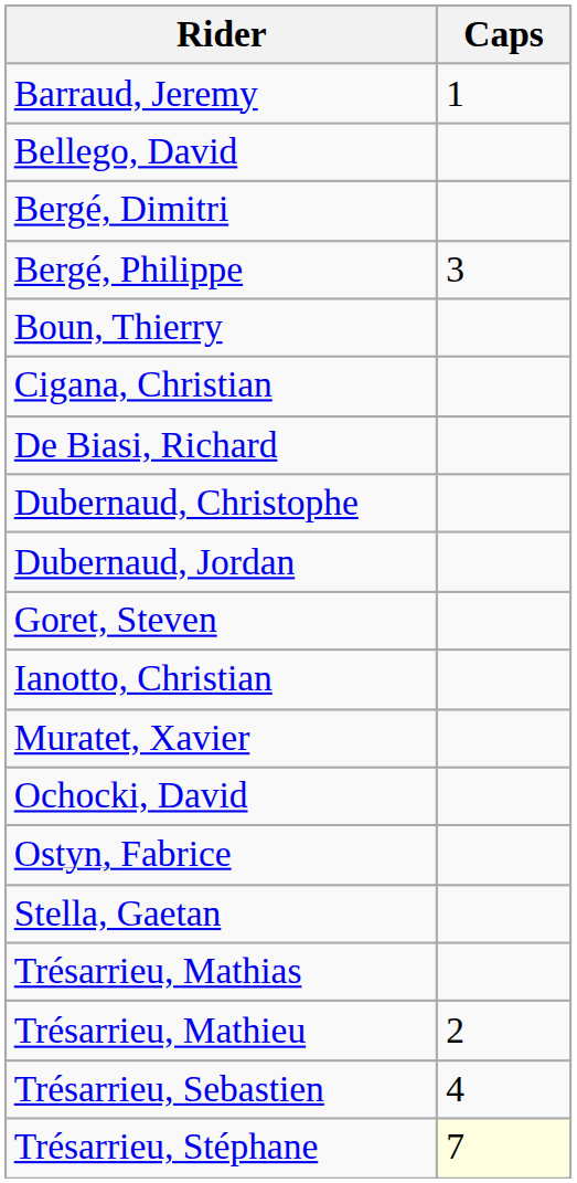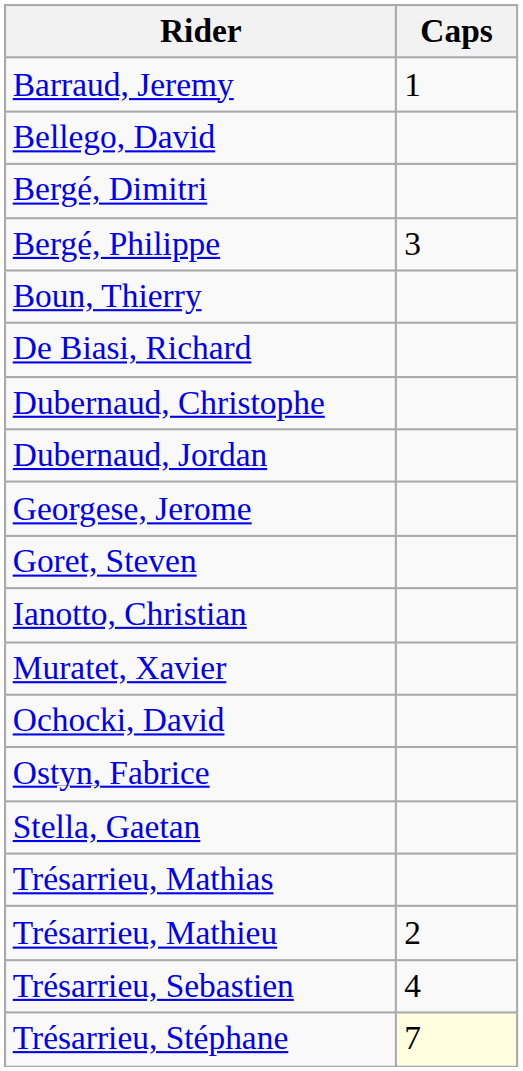- row: Cigana, Christian
+ row: Georgese, Jerome
